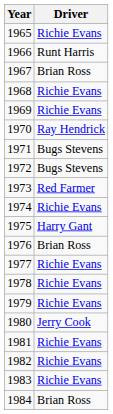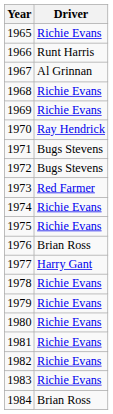1967 | Driver: Brian Ross -> Al Grinnan
1975 | Driver: Harry Gant -> Richie Evans
1977 | Driver: Richie Evans -> Harry Gant
1980 | Driver: Jerry Cook -> Richie Evans
